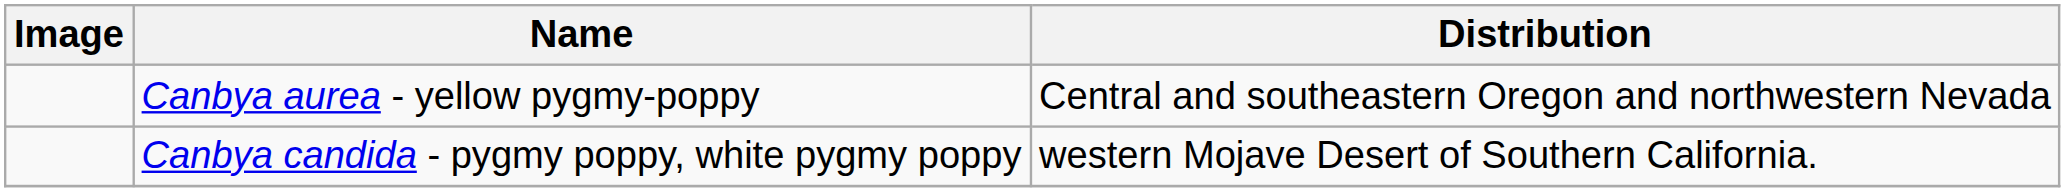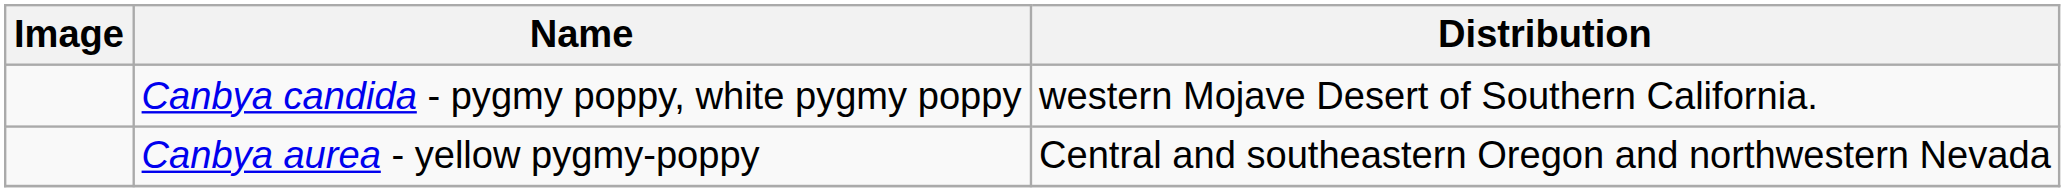rows swapped: Canbya aurea - yellow pygmy-poppy <-> Canbya candida - pygmy poppy, white pygmy poppy
